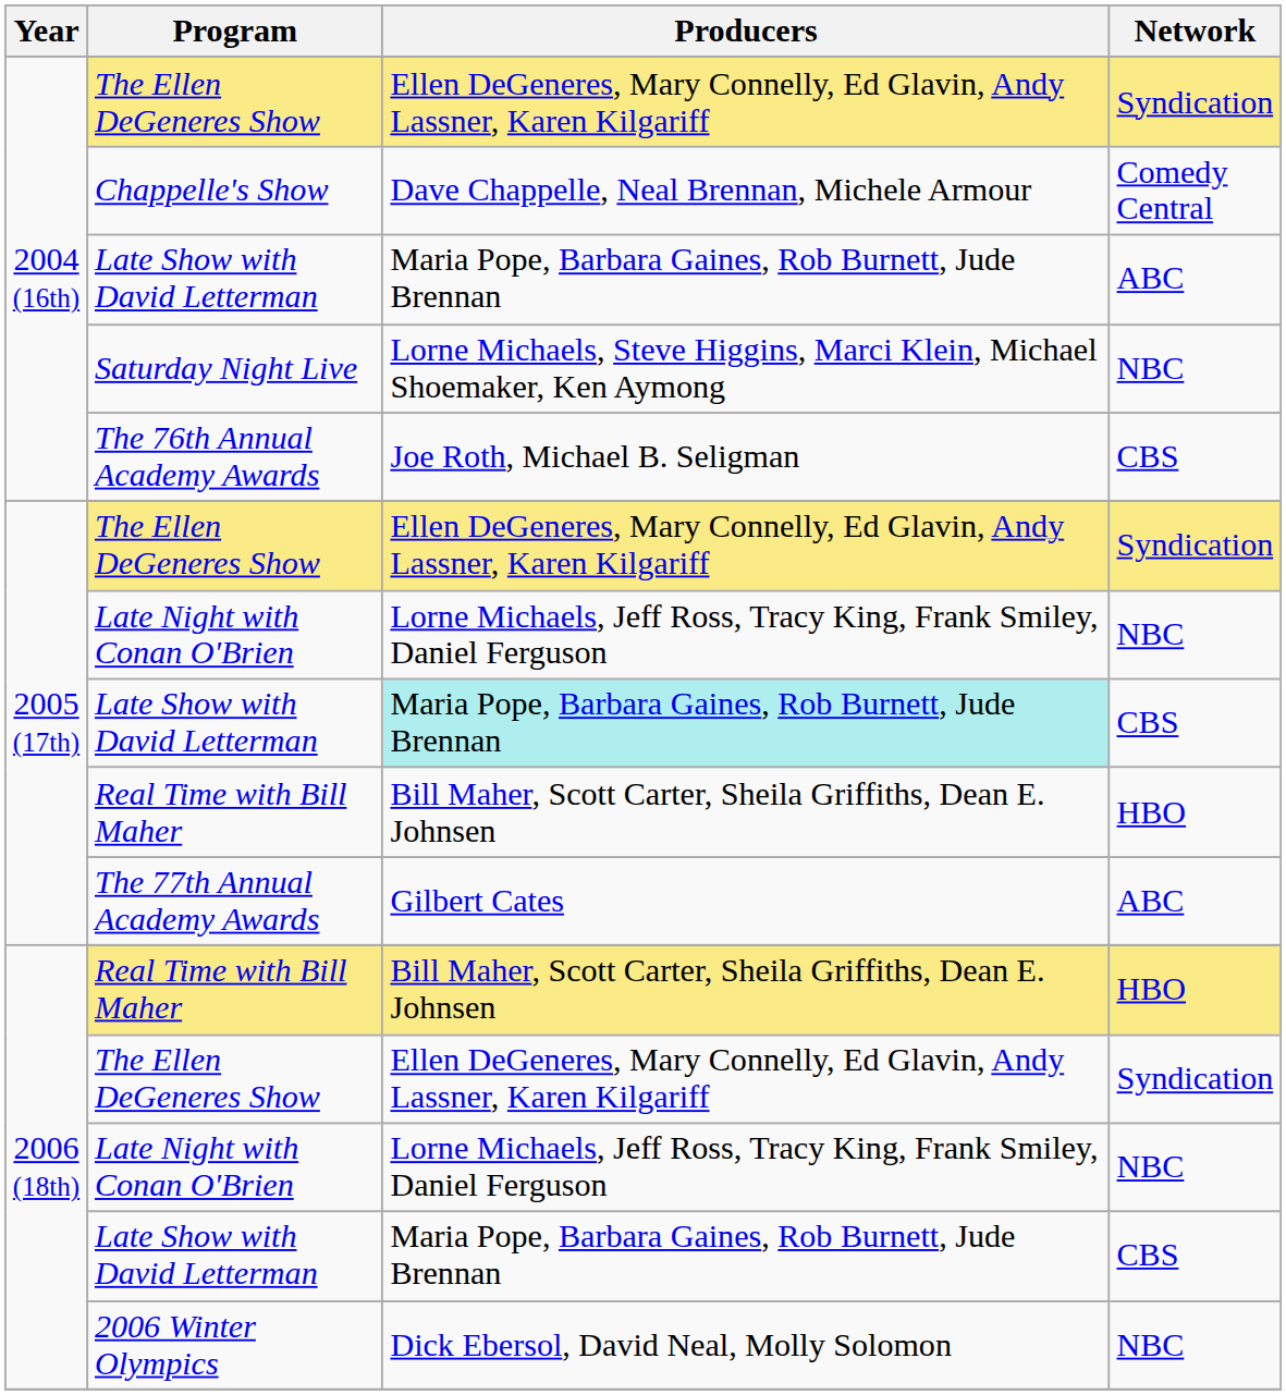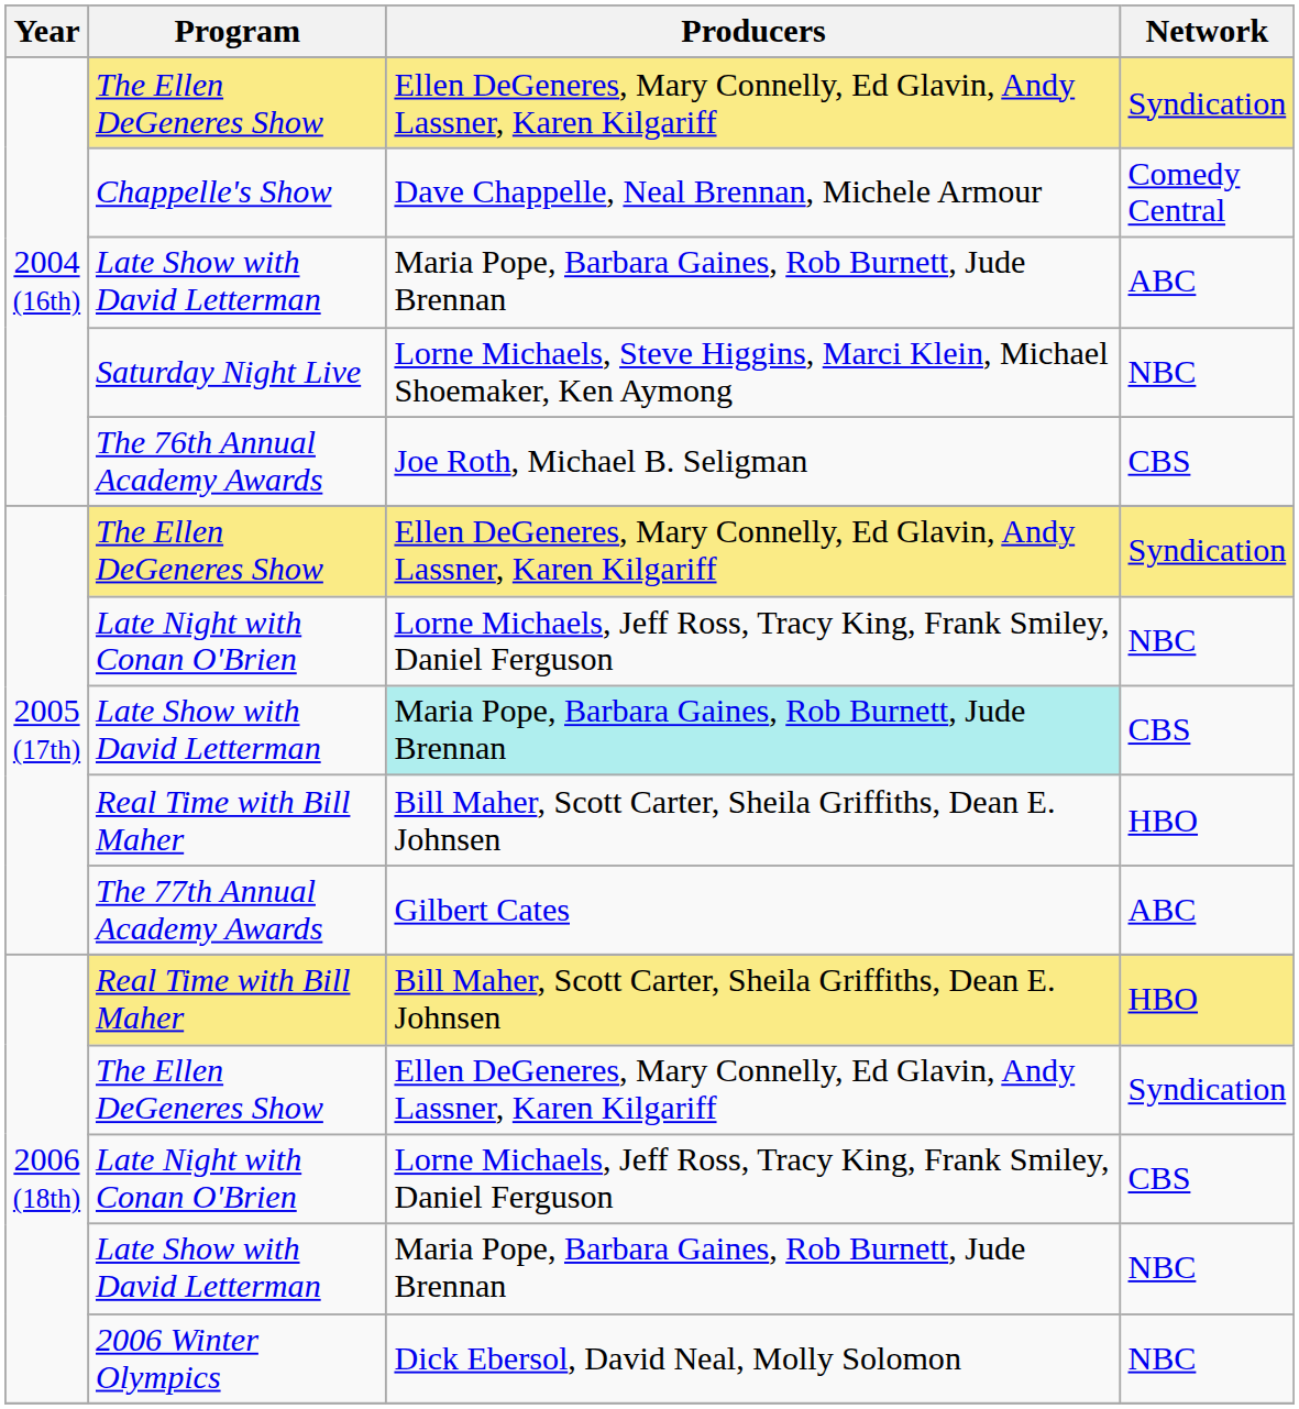2006 (18th) / Late Night with Conan O'Brien | Network: NBC -> CBS
2006 (18th) / Late Show with David Letterman | Network: CBS -> NBC
